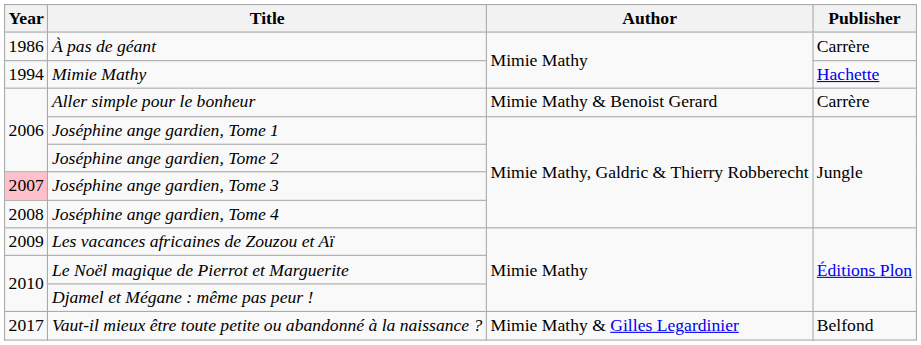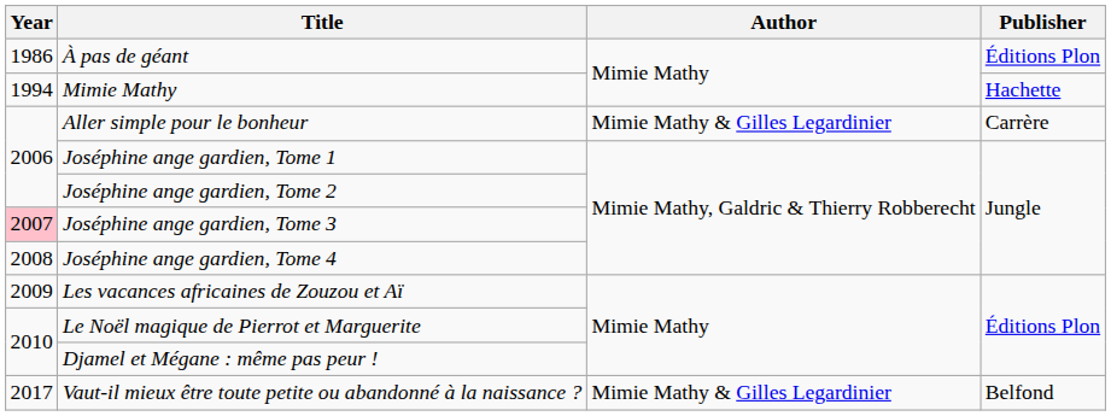À pas de géant | Publisher: Carrère -> Éditions Plon
Aller simple pour le bonheur | Author: Mimie Mathy & Benoist Gerard -> Mimie Mathy & Gilles Legardinier
